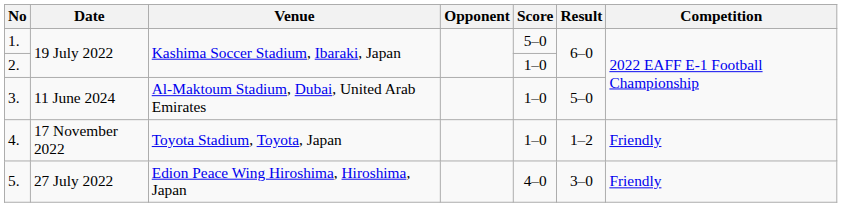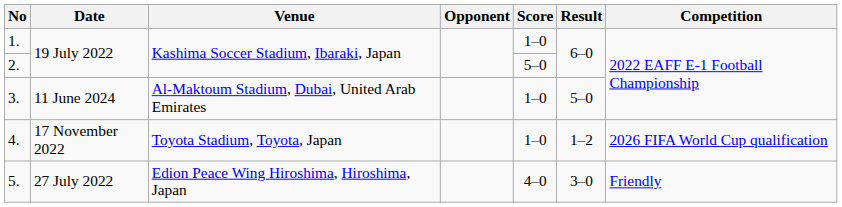1. | Score: 5–0 -> 1–0
2. | Score: 1–0 -> 5–0
4. | Competition: Friendly -> 2026 FIFA World Cup qualification
